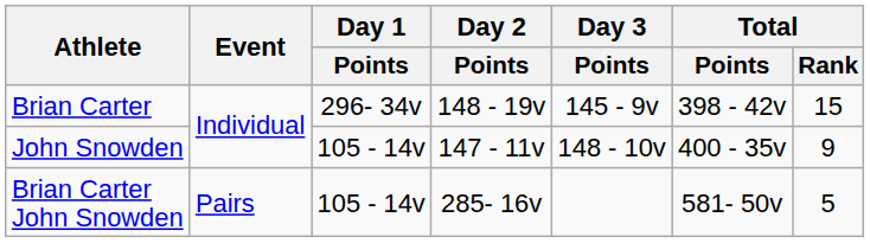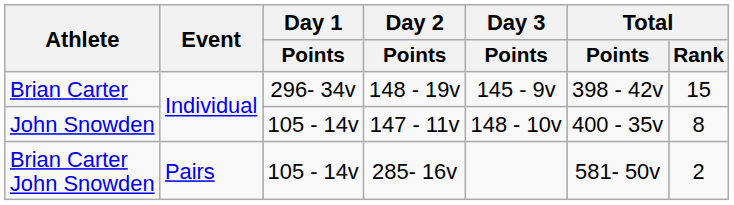John Snowden | Total / Rank: 9 -> 8
Brian Carter John Snowden | Total / Rank: 5 -> 2
